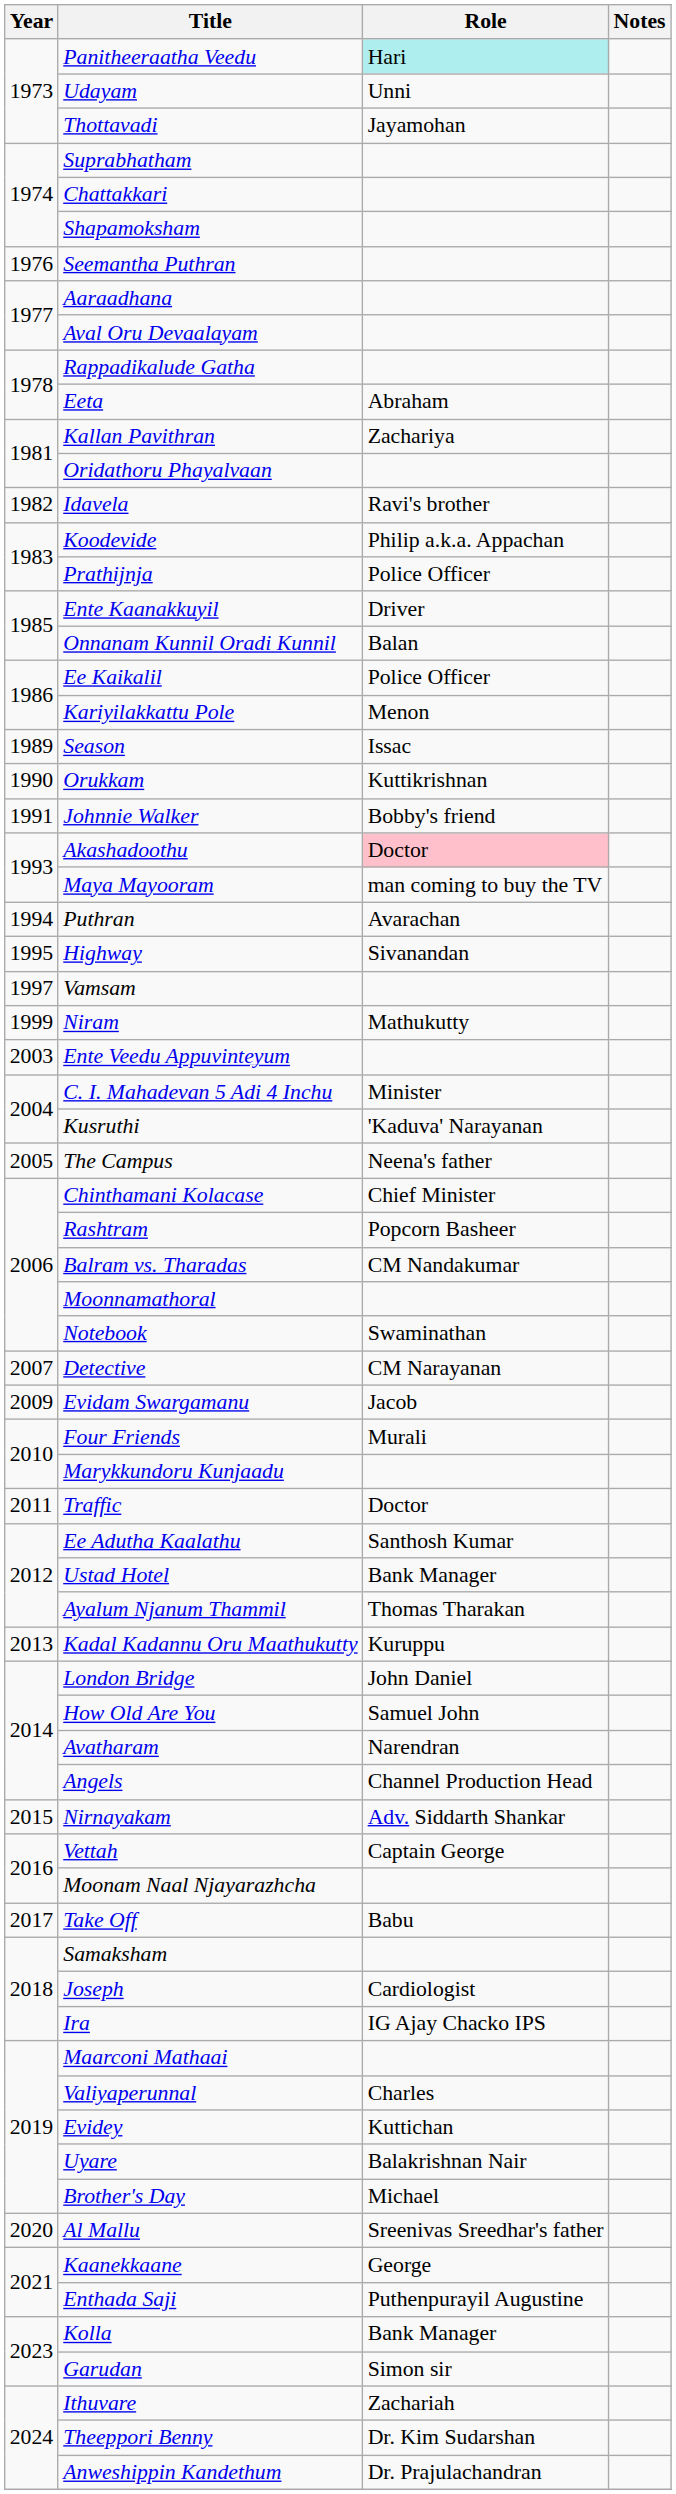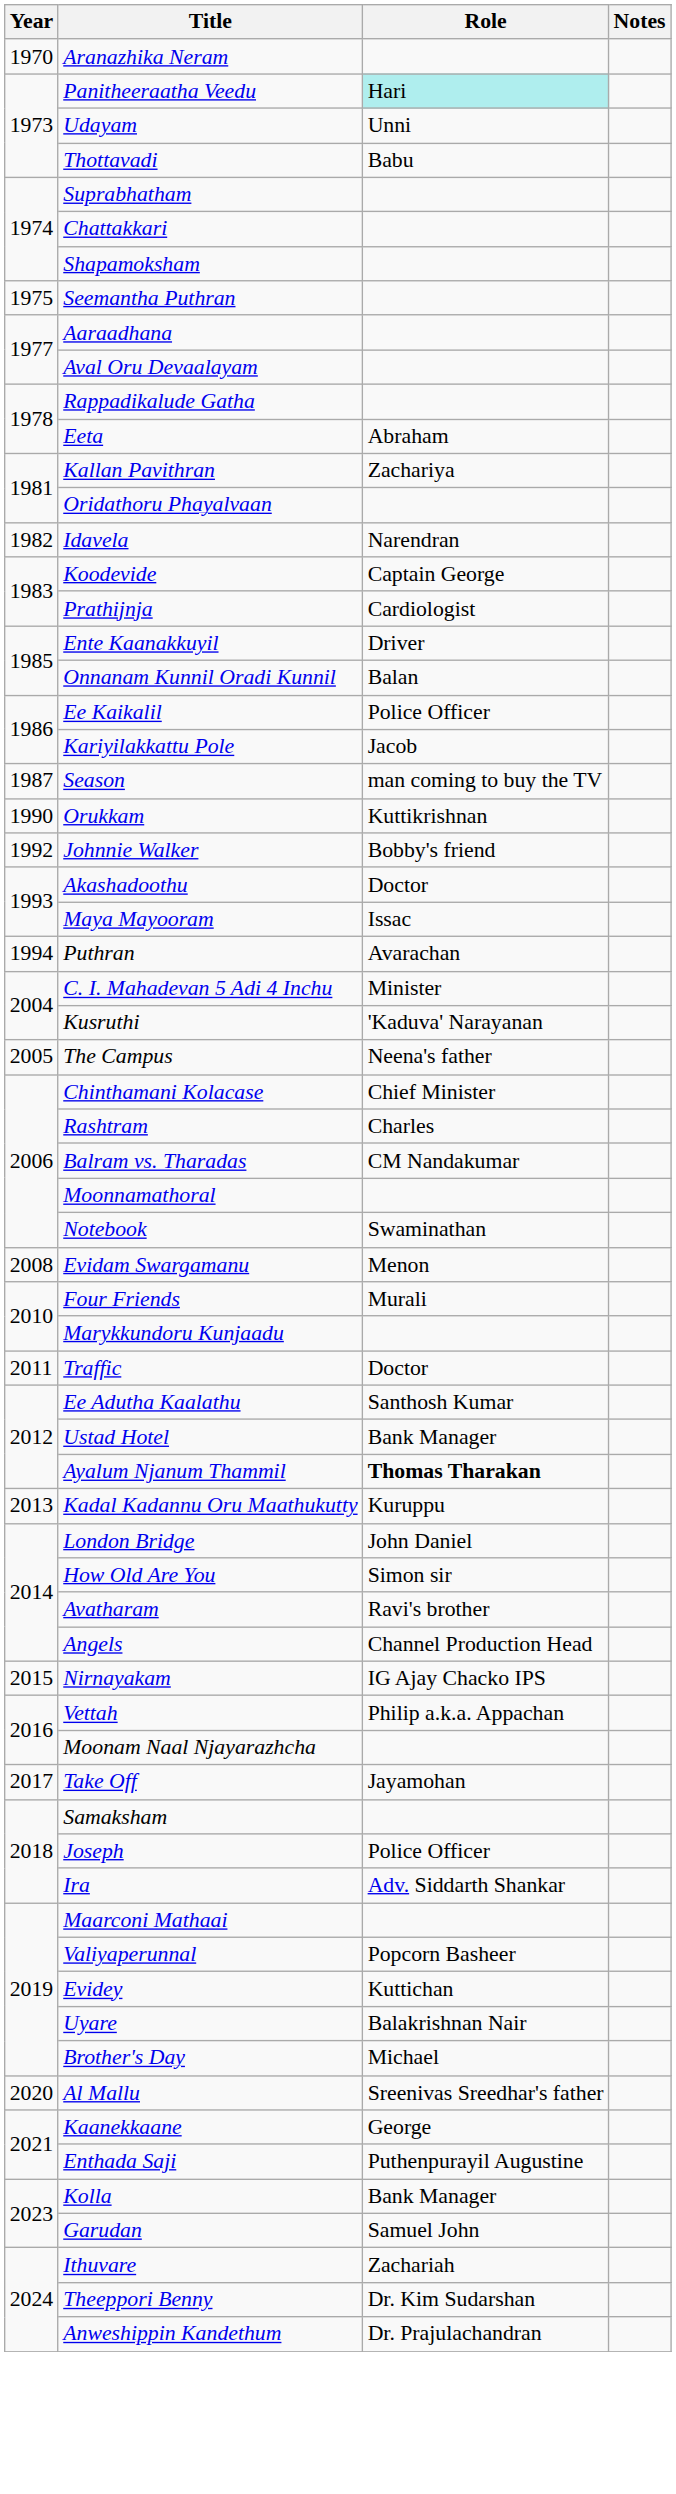+ row: 1970 | Aranazhika Neram
Thottavadi | Role: Jayamohan -> Babu
Seemantha Puthran | Year: 1976 -> 1975
Idavela | Role: Ravi's brother -> Narendran
Koodevide | Role: Philip a.k.a. Appachan -> Captain George
Prathijnja | Role: Police Officer -> Cardiologist
Kariyilakkattu Pole | Role: Menon -> Jacob
Season | Year: 1989 -> 1987
Season | Role: Issac -> man coming to buy the TV
Johnnie Walker | Year: 1991 -> 1992
Akashadoothu | Role: pink background -> no background
Maya Mayooram | Role: man coming to buy the TV -> Issac
- row: 1995 | Highway | Sivanandan
- row: 1997 | Vamsam
- row: 1999 | Niram | Mathukutty
- row: 2003 | Ente Veedu Appuvinteyum
Rashtram | Role: Popcorn Basheer -> Charles
- row: 2007 | Detective | CM Narayanan
Evidam Swargamanu | Year: 2009 -> 2008
Evidam Swargamanu | Role: Jacob -> Menon
Ayalum Njanum Thammil | Role: normal -> bold
How Old Are You | Role: Samuel John -> Simon sir
Avatharam | Role: Narendran -> Ravi's brother
Nirnayakam | Role: Adv. Siddarth Shankar -> IG Ajay Chacko IPS
Vettah | Role: Captain George -> Philip a.k.a. Appachan
Take Off | Role: Babu -> Jayamohan
Joseph | Role: Cardiologist -> Police Officer
Ira | Role: IG Ajay Chacko IPS -> Adv. Siddarth Shankar
Valiyaperunnal | Role: Charles -> Popcorn Basheer
Garudan | Role: Simon sir -> Samuel John
